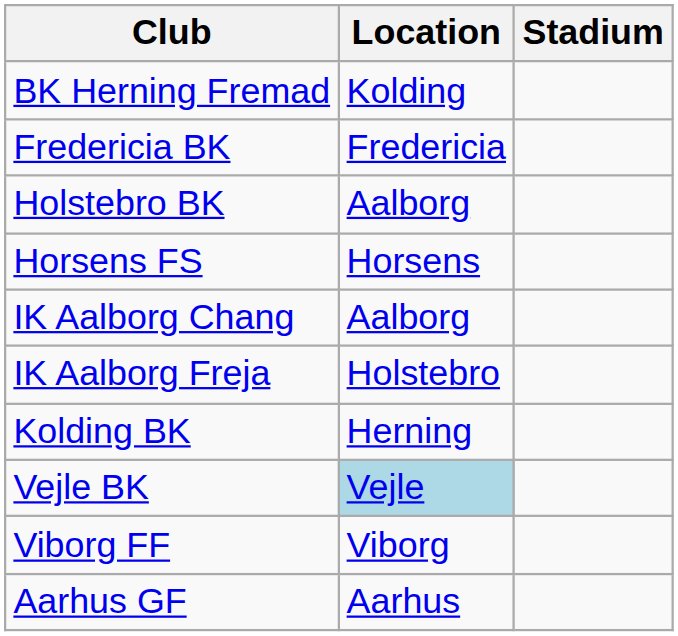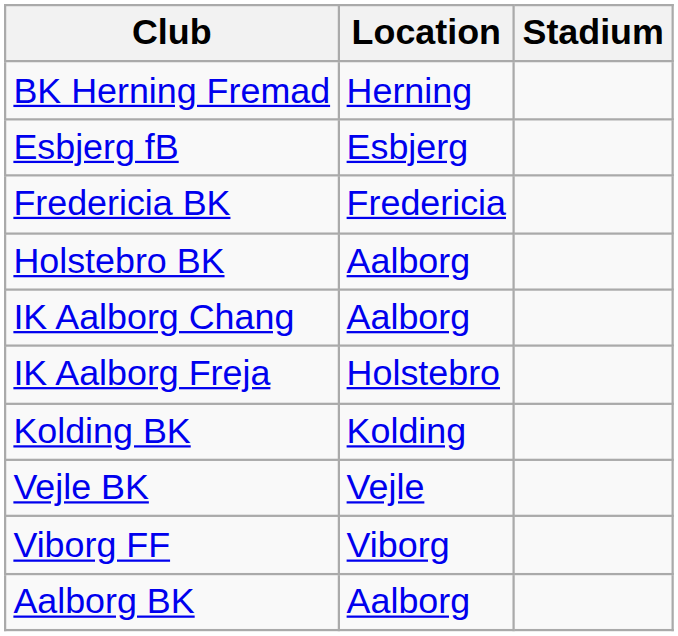BK Herning Fremad | Location: Kolding -> Herning
+ row: Esbjerg fB | Esbjerg
- row: Horsens FS | Horsens
Kolding BK | Location: Herning -> Kolding
Vejle BK | Location: lightblue background -> no background
+ row: Aalborg BK | Aalborg
- row: Aarhus GF | Aarhus
